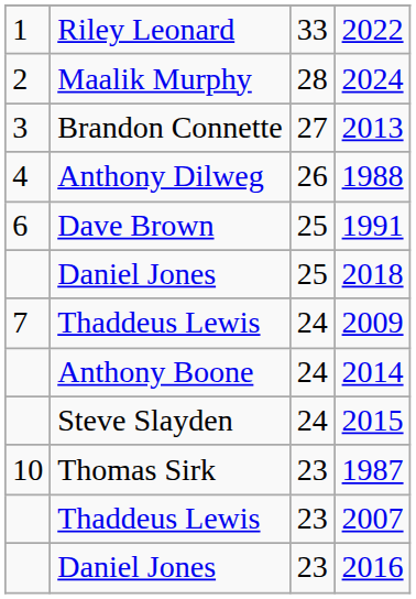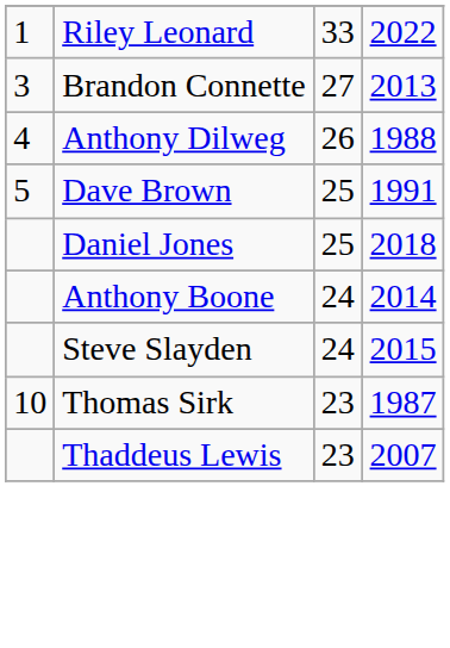- row: 2 | Maalik Murphy | 28 | 2024
1991 | column 1: 6 -> 5
- row: 7 | Thaddeus Lewis | 24 | 2009
- row: Daniel Jones | 23 | 2016
